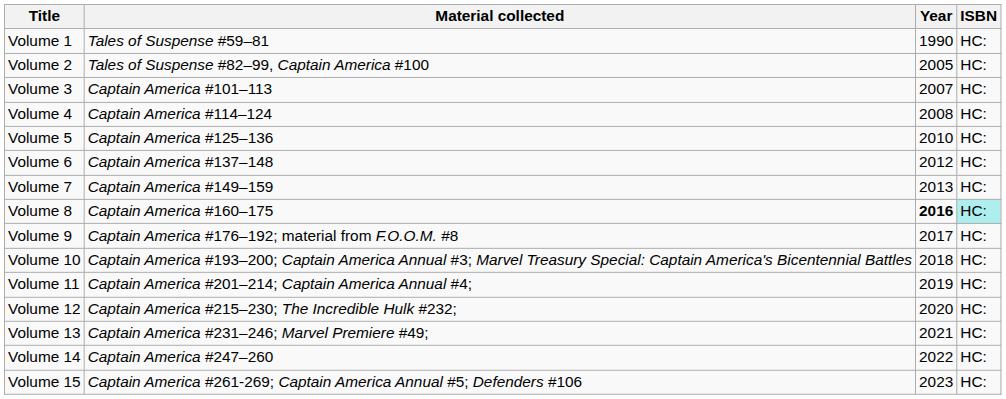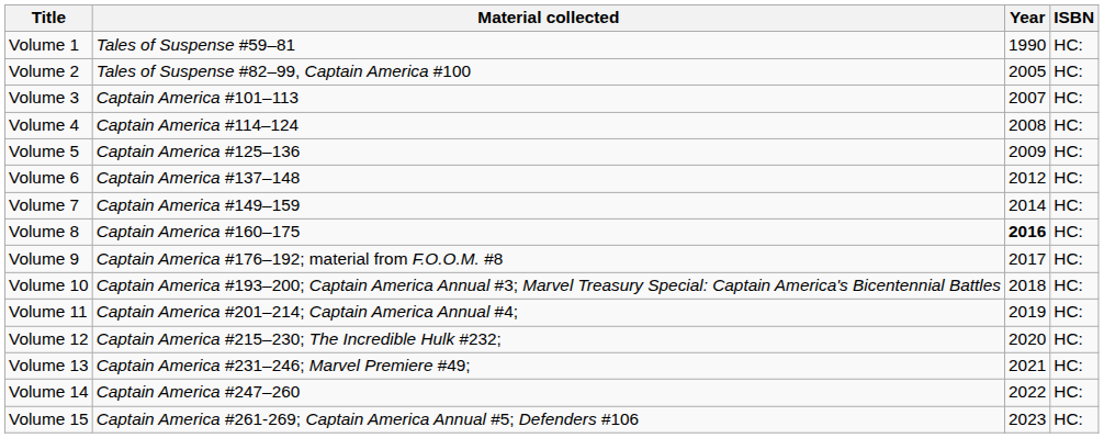Volume 5 | Year: 2010 -> 2009
Volume 7 | Year: 2013 -> 2014
Volume 8 | ISBN: paleturquoise background -> no background
